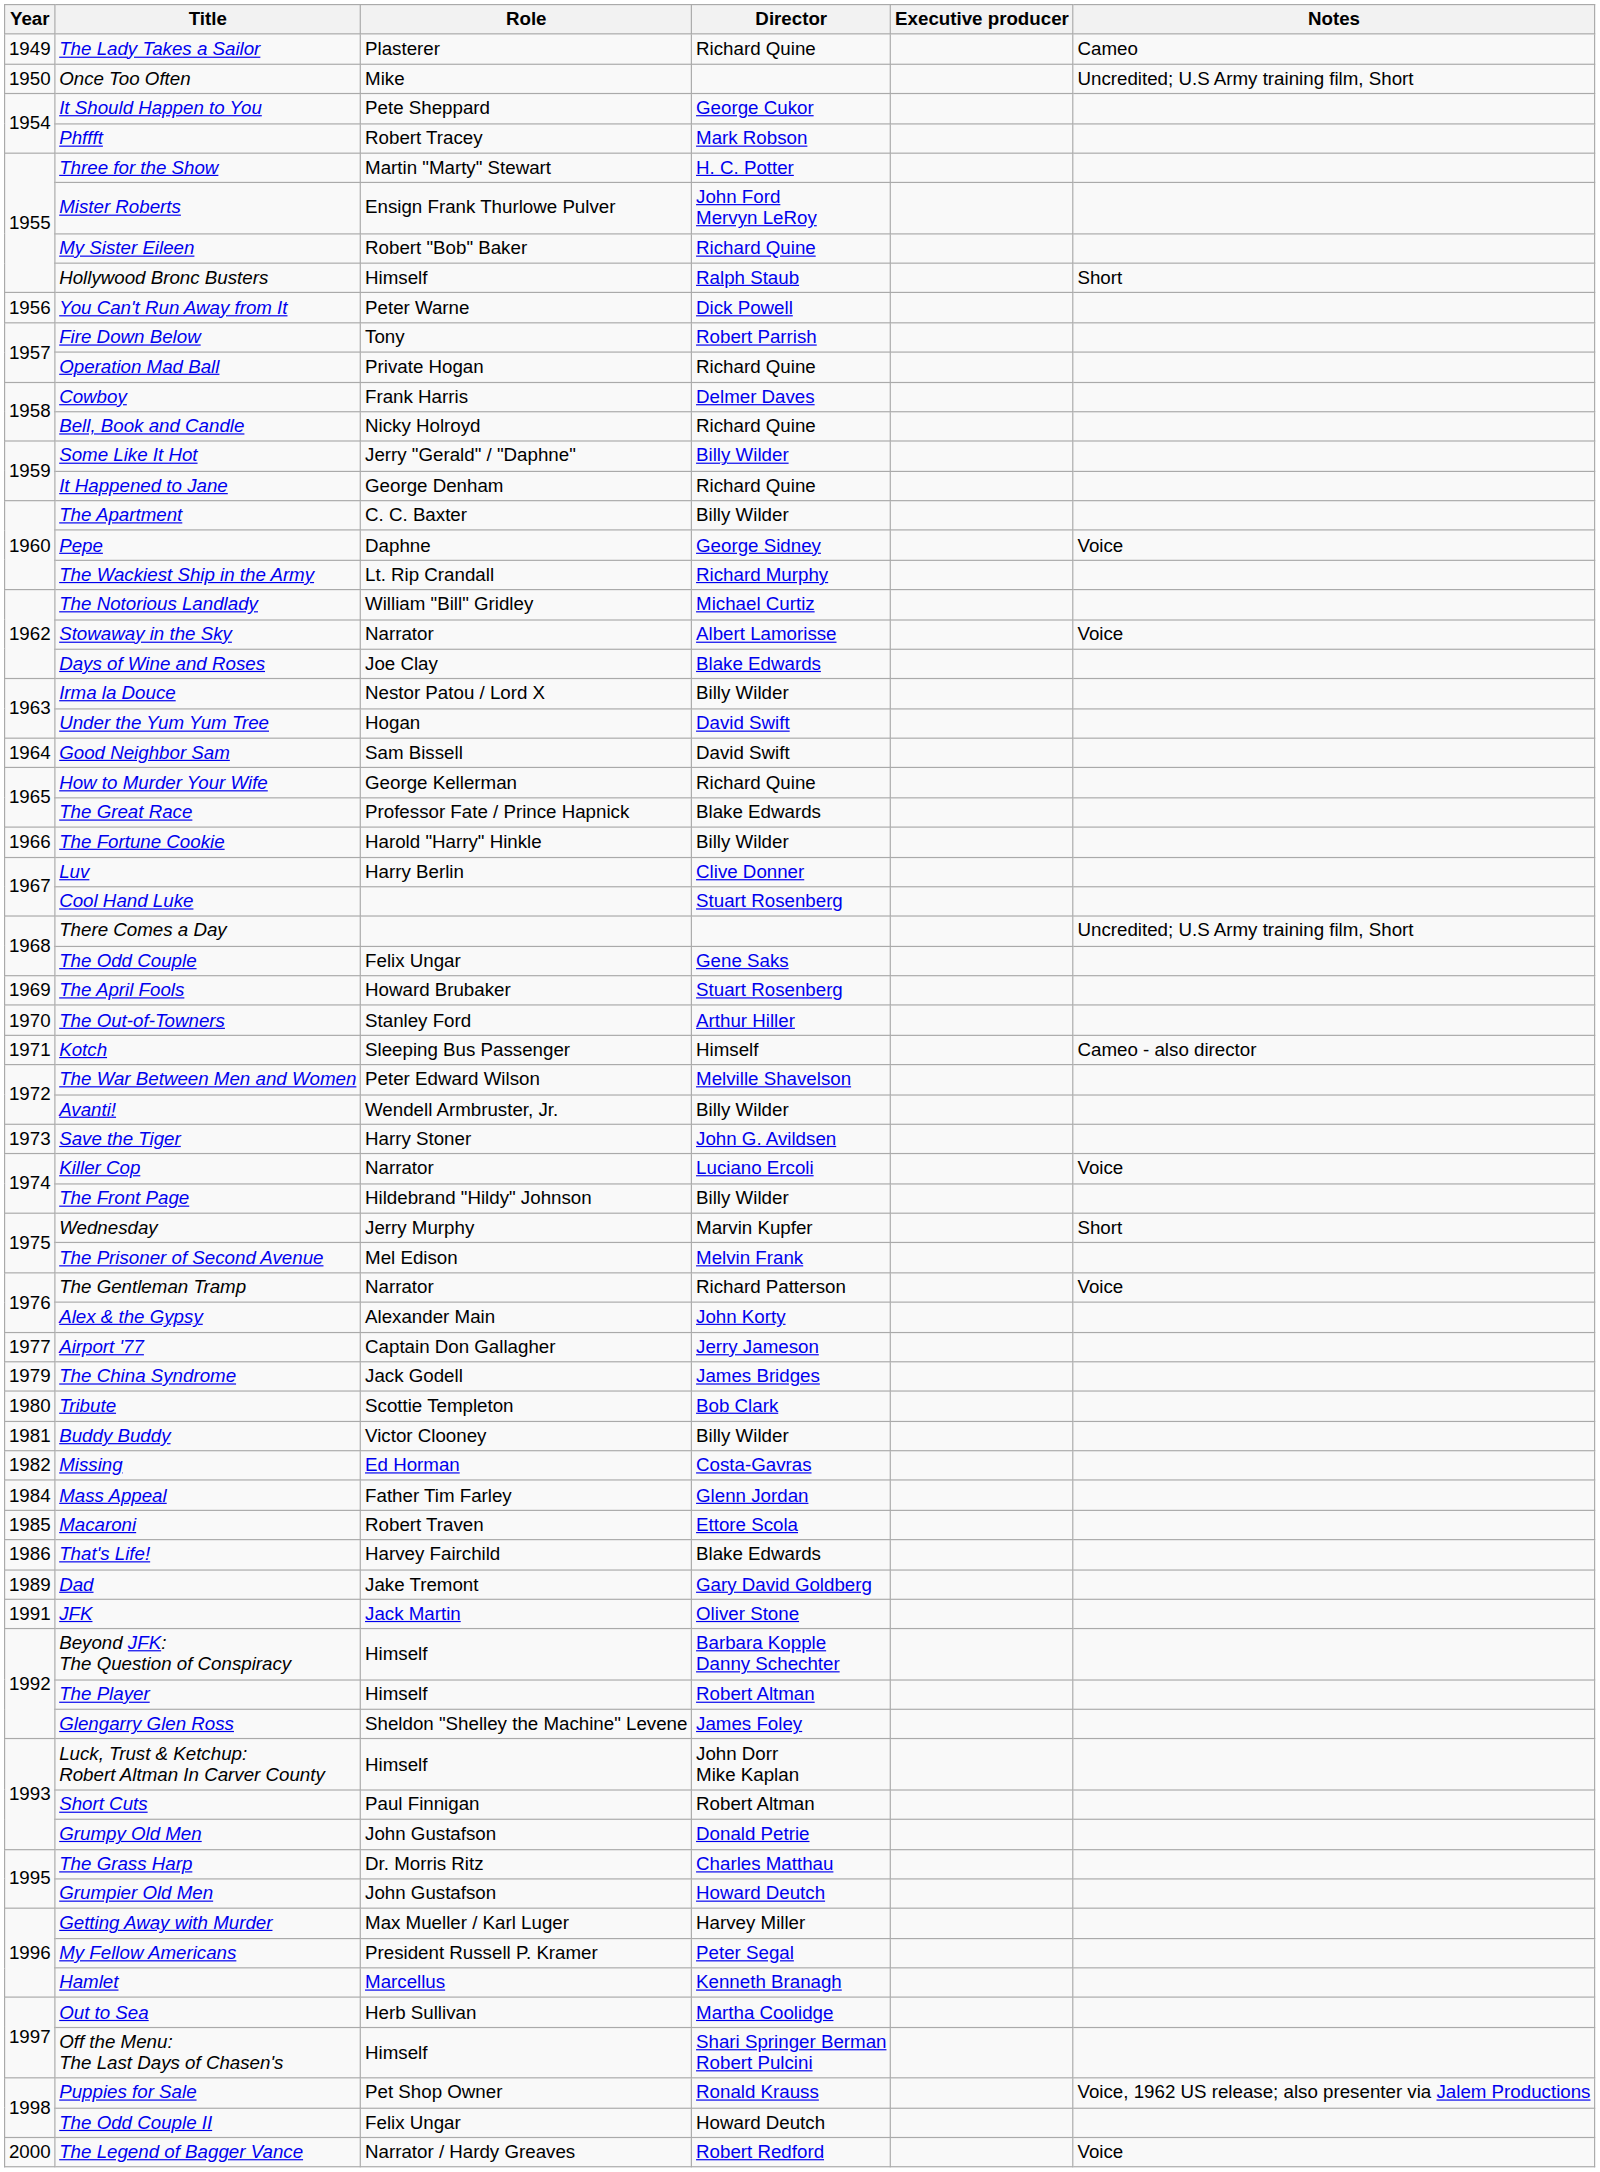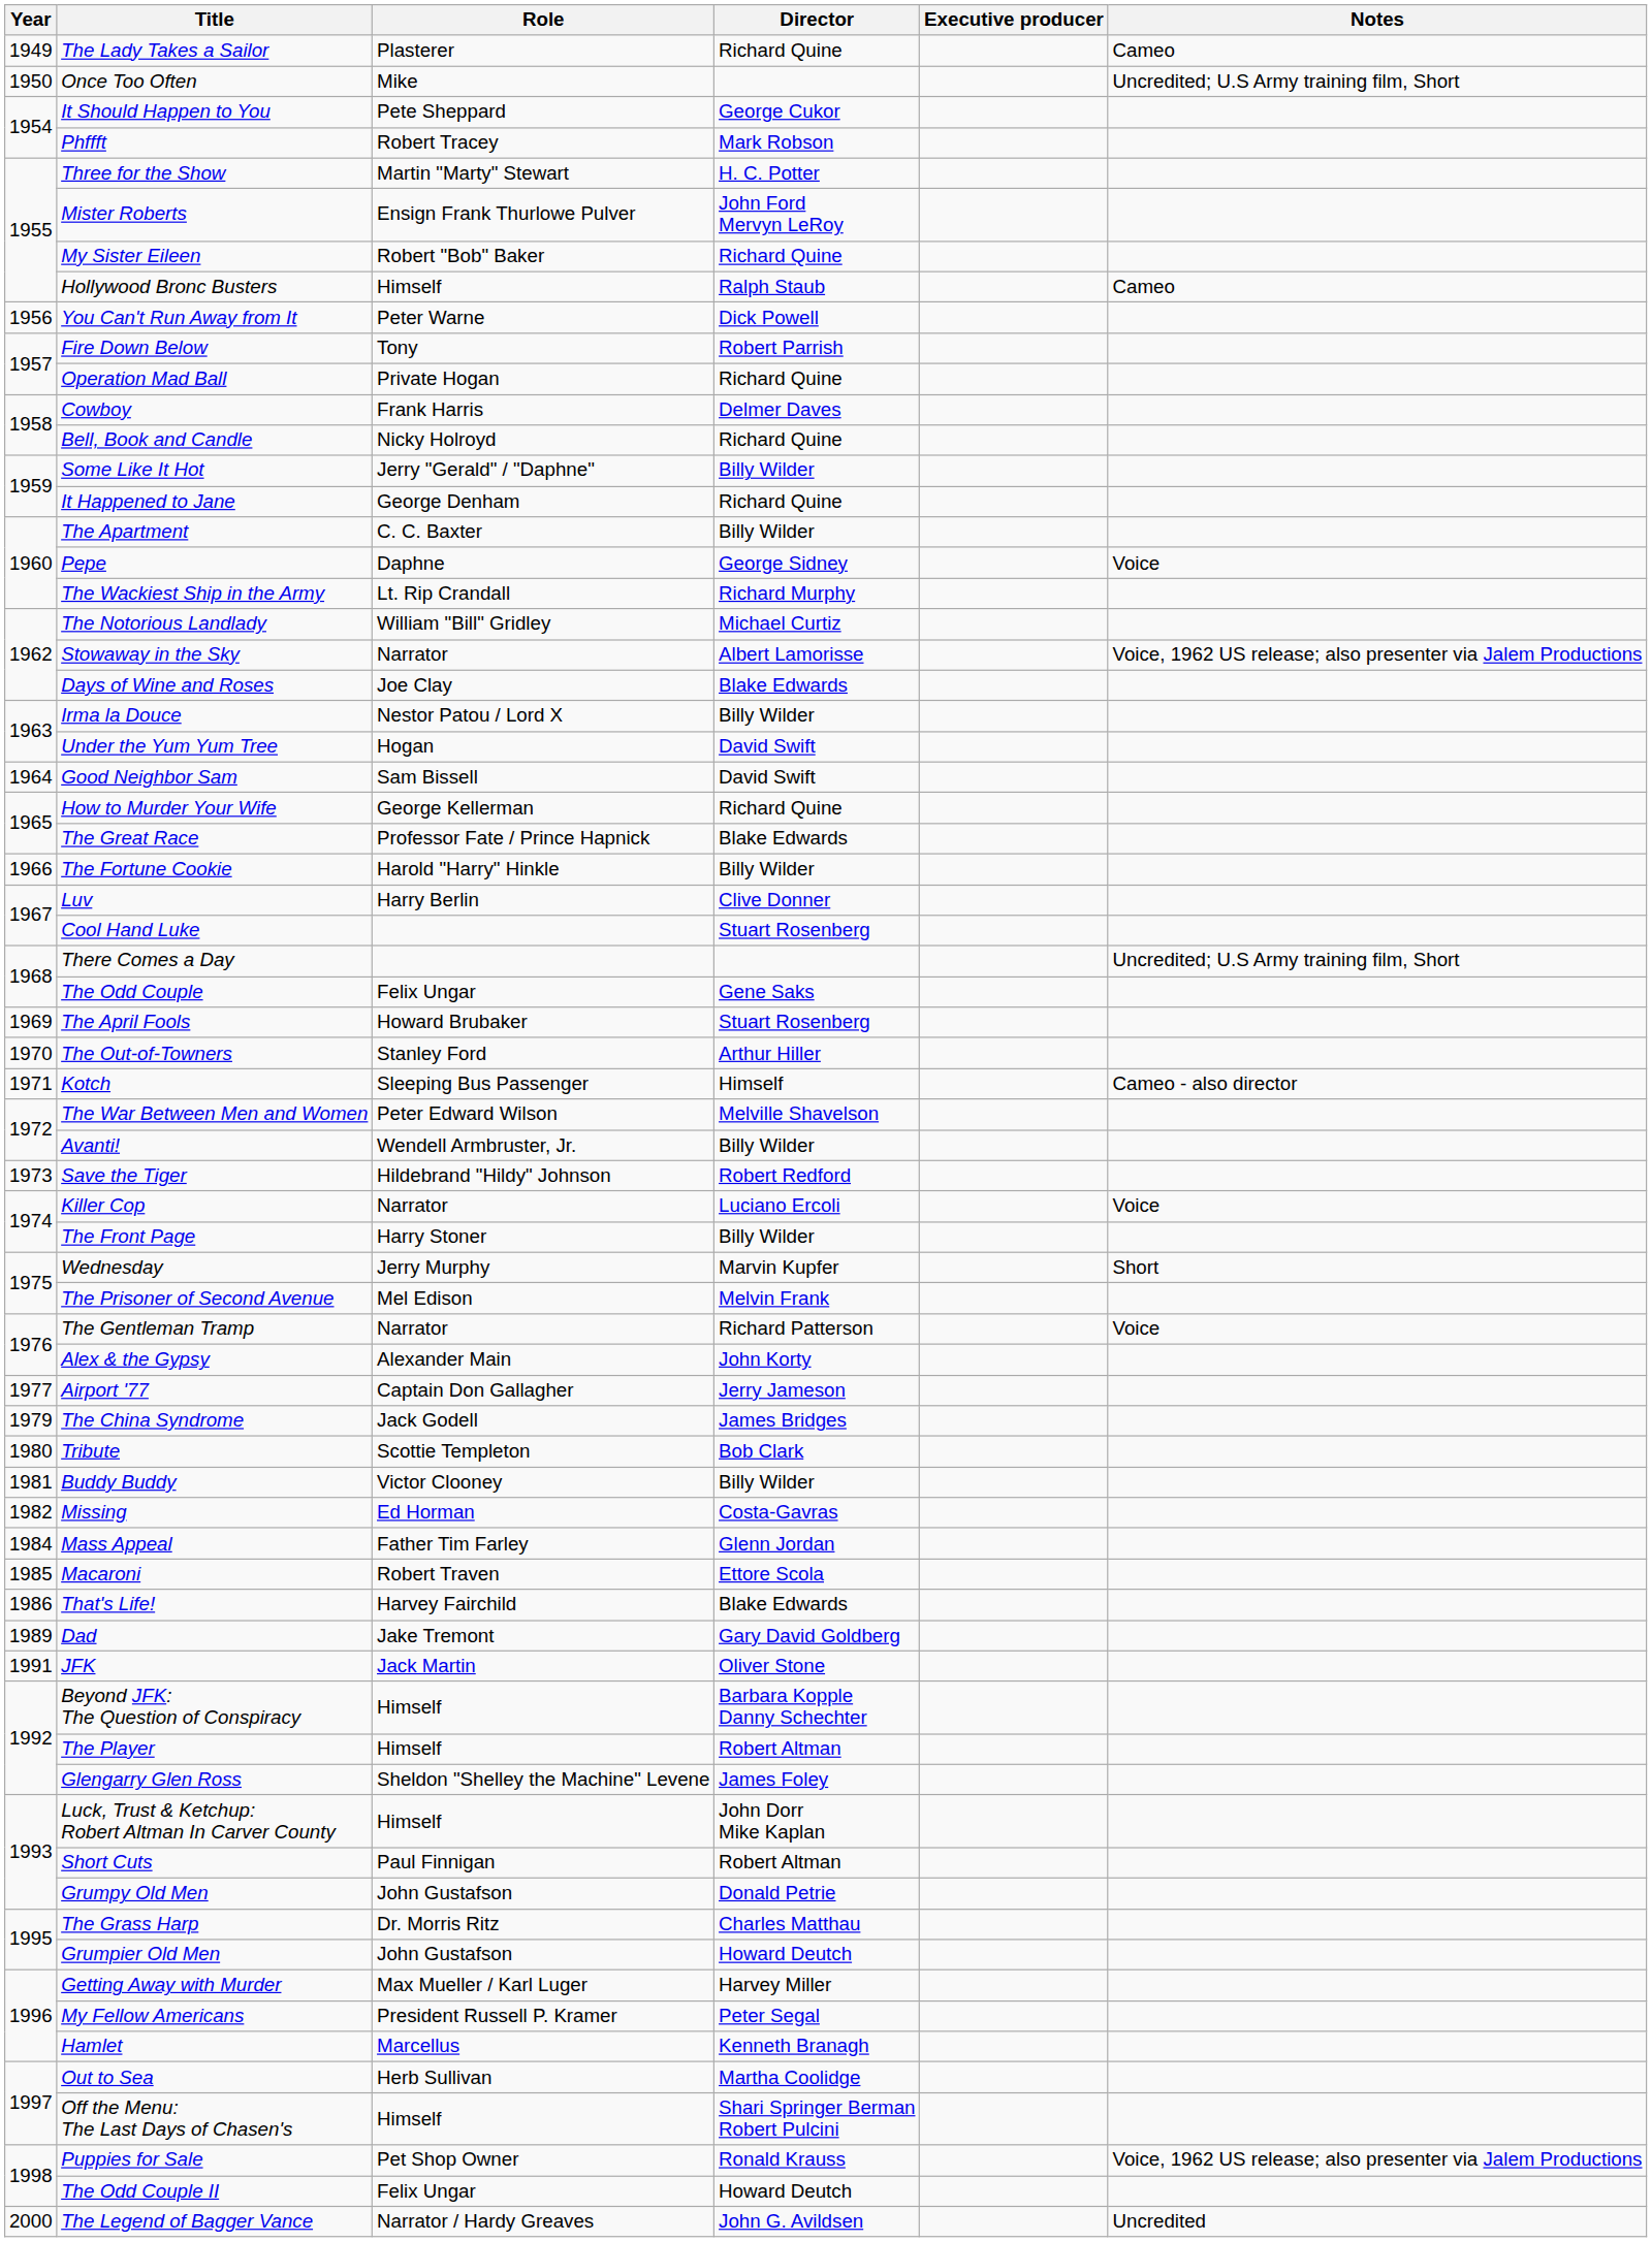Hollywood Bronc Busters | Notes: Short -> Cameo
Stowaway in the Sky | Notes: Voice -> Voice, 1962 US release; also presenter via Jalem Productions
Save the Tiger | Role: Harry Stoner -> Hildebrand "Hildy" Johnson
Save the Tiger | Director: John G. Avildsen -> Robert Redford
The Front Page | Role: Hildebrand "Hildy" Johnson -> Harry Stoner
The Legend of Bagger Vance | Director: Robert Redford -> John G. Avildsen
The Legend of Bagger Vance | Notes: Voice -> Uncredited
